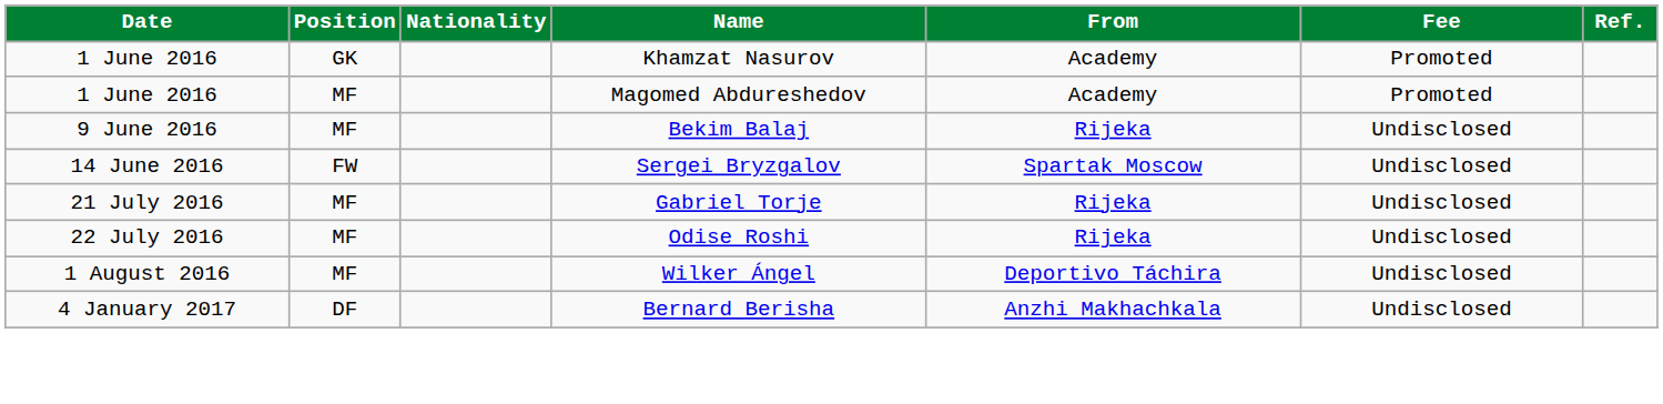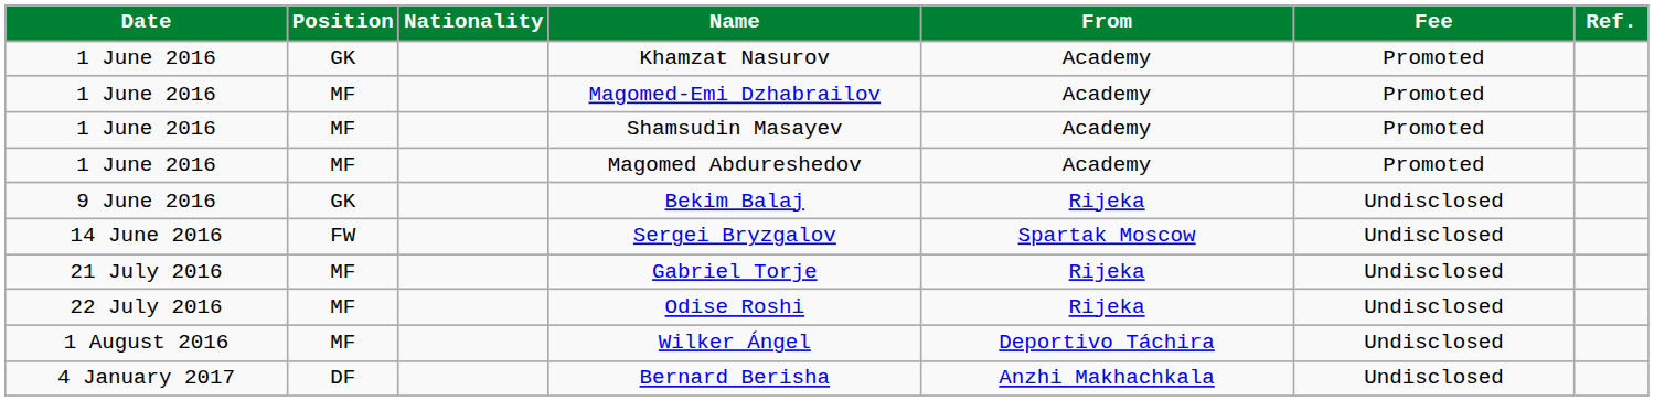+ row: 1 June 2016 | MF | Magomed-Emi Dzhabrailov | Academy | Promoted
+ row: 1 June 2016 | MF | Shamsudin Masayev | Academy | Promoted
Bekim Balaj | Position: MF -> GK
